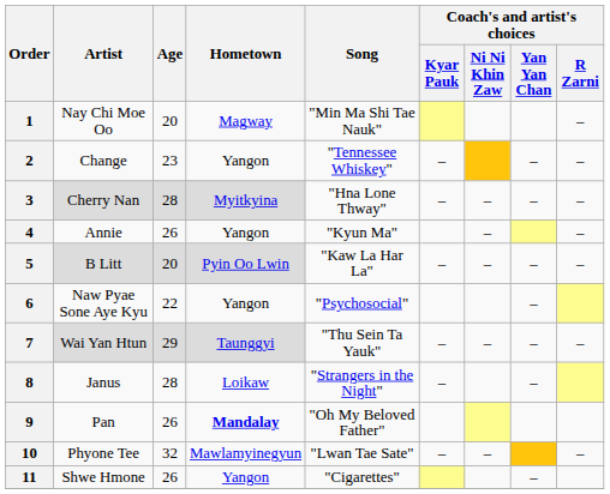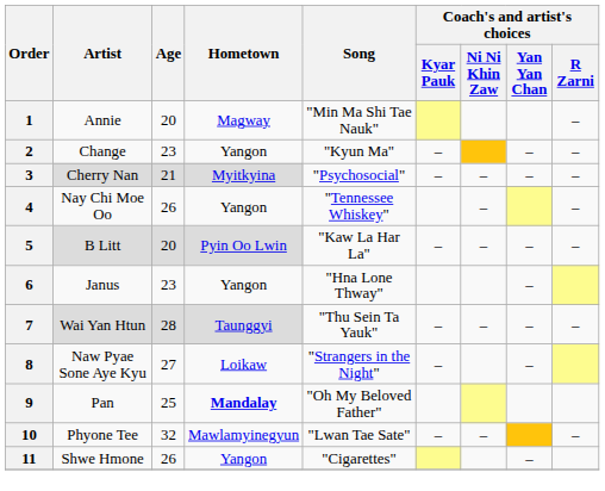1 | Artist: Nay Chi Moe Oo -> Annie
2 | Song: "Tennessee Whiskey" -> "Kyun Ma"
3 | Age: 28 -> 21
3 | Song: "Hna Lone Thway" -> "Psychosocial"
4 | Artist: Annie -> Nay Chi Moe Oo
4 | Song: "Kyun Ma" -> "Tennessee Whiskey"
6 | Artist: Naw Pyae Sone Aye Kyu -> Janus
6 | Age: 22 -> 23
6 | Song: "Psychosocial" -> "Hna Lone Thway"
7 | Age: 29 -> 28
8 | Artist: Janus -> Naw Pyae Sone Aye Kyu
8 | Age: 28 -> 27
9 | Age: 26 -> 25
